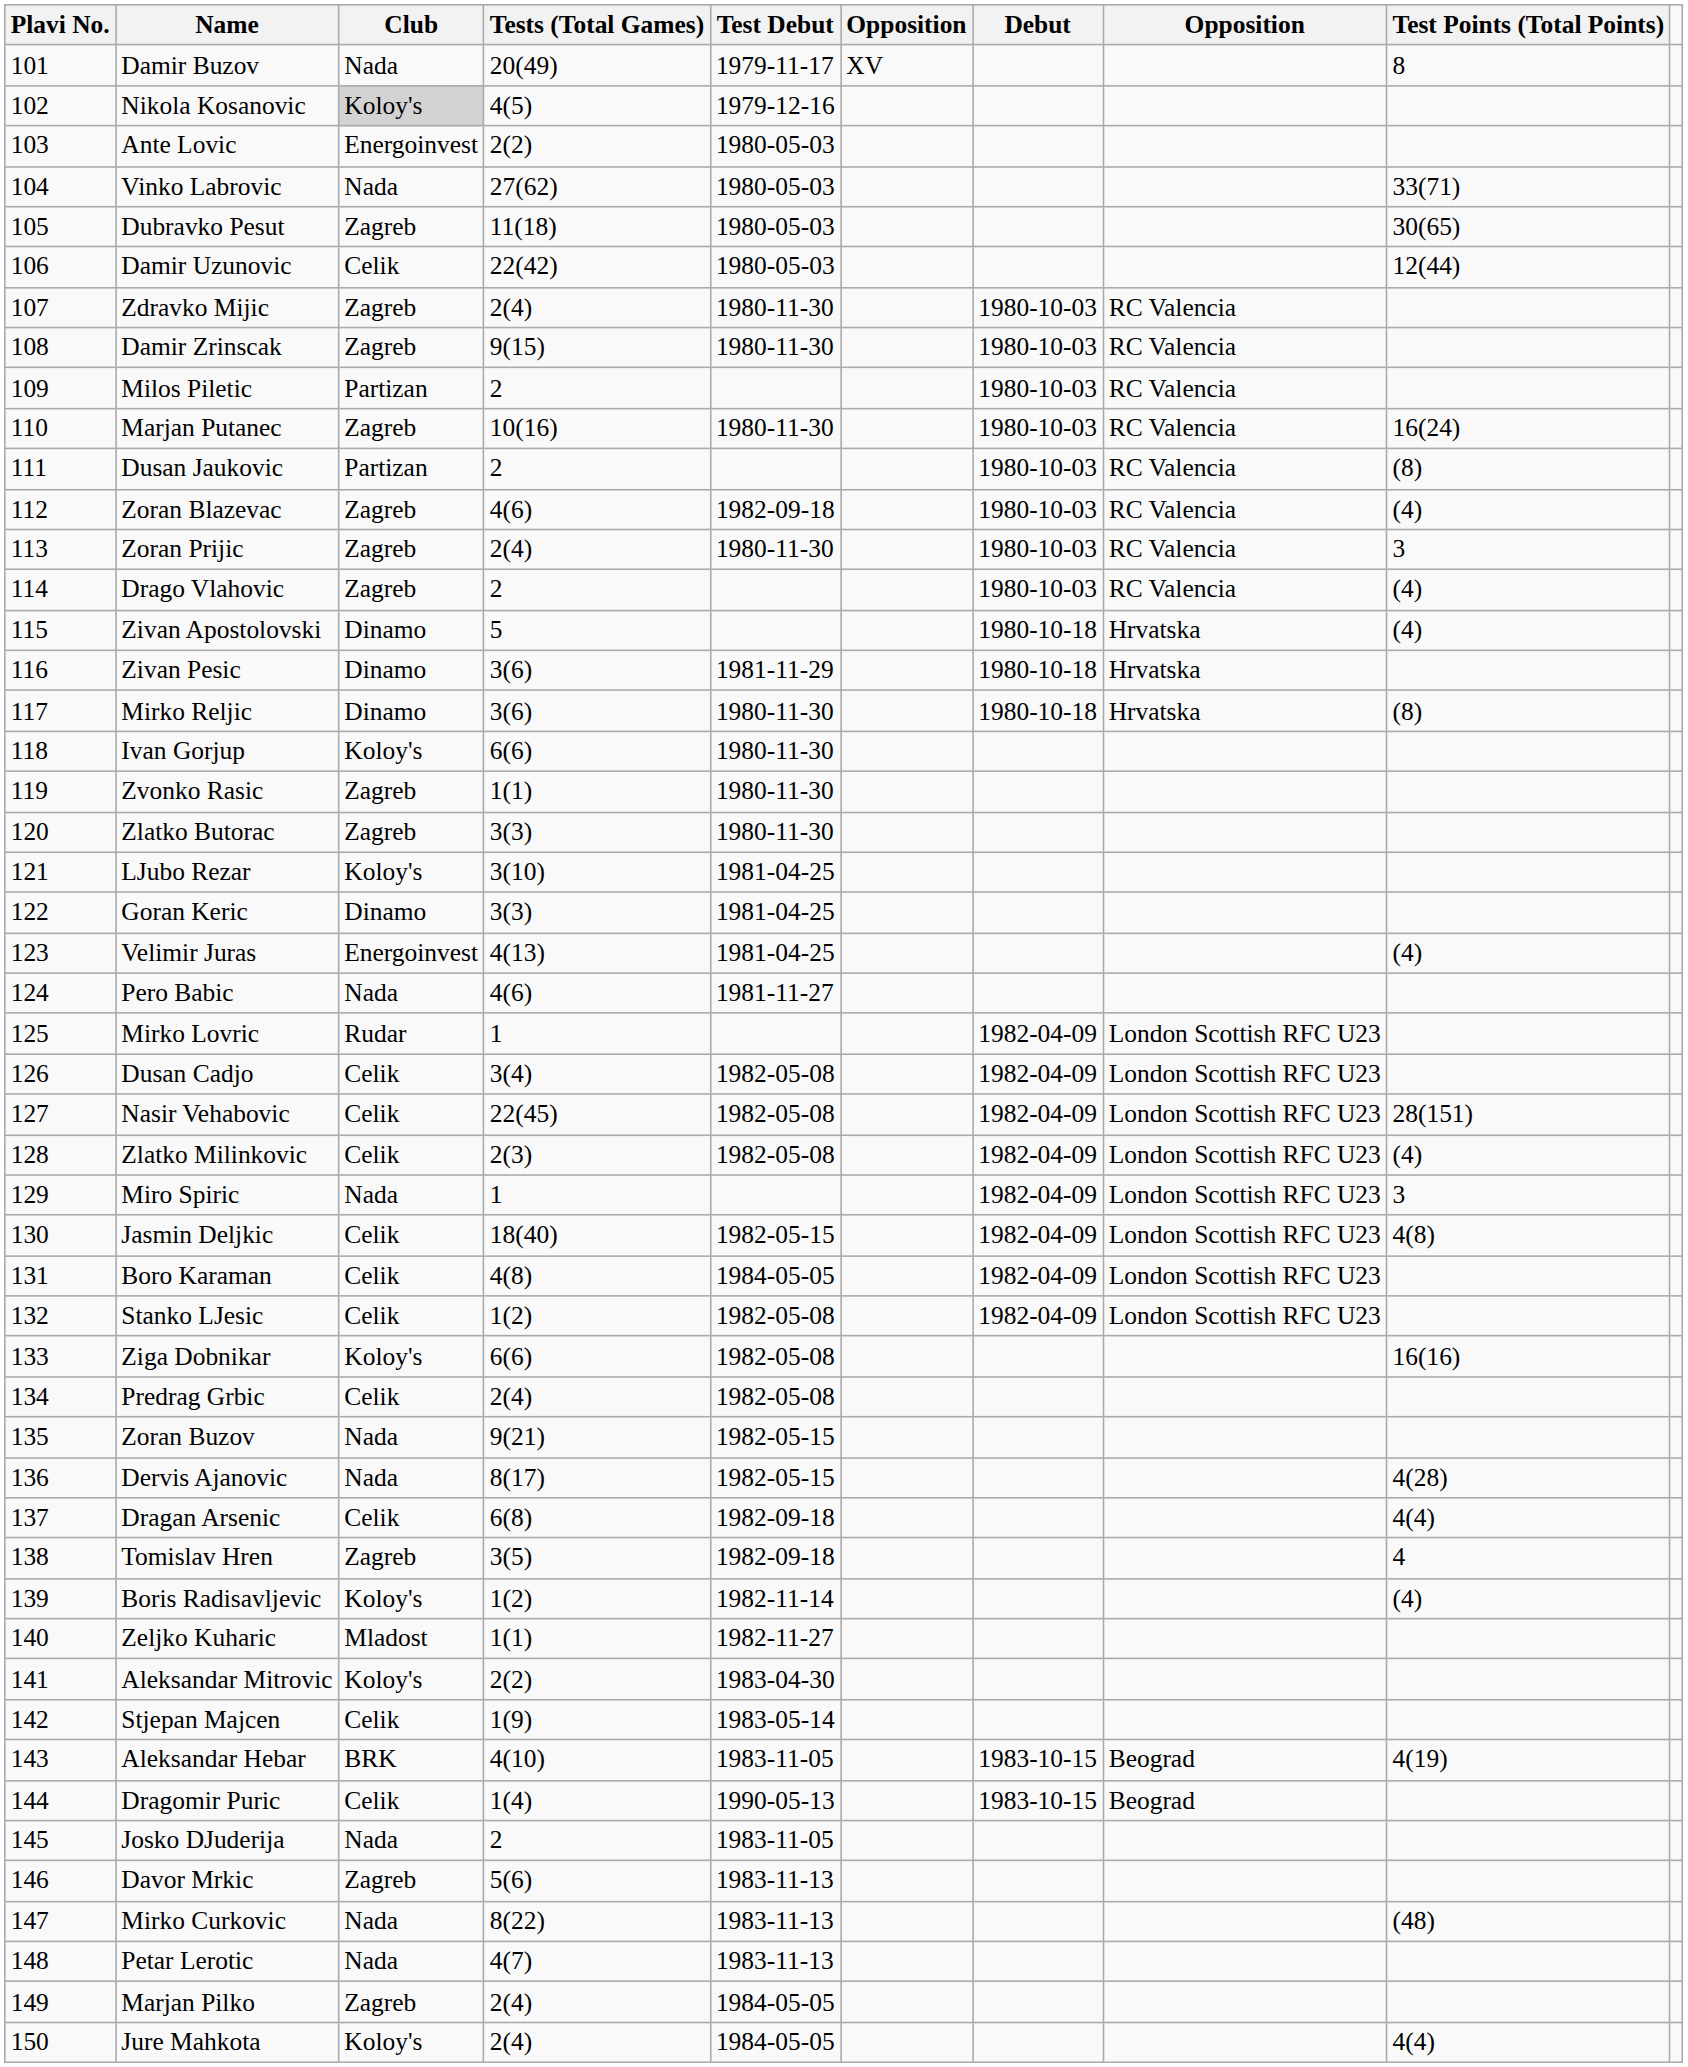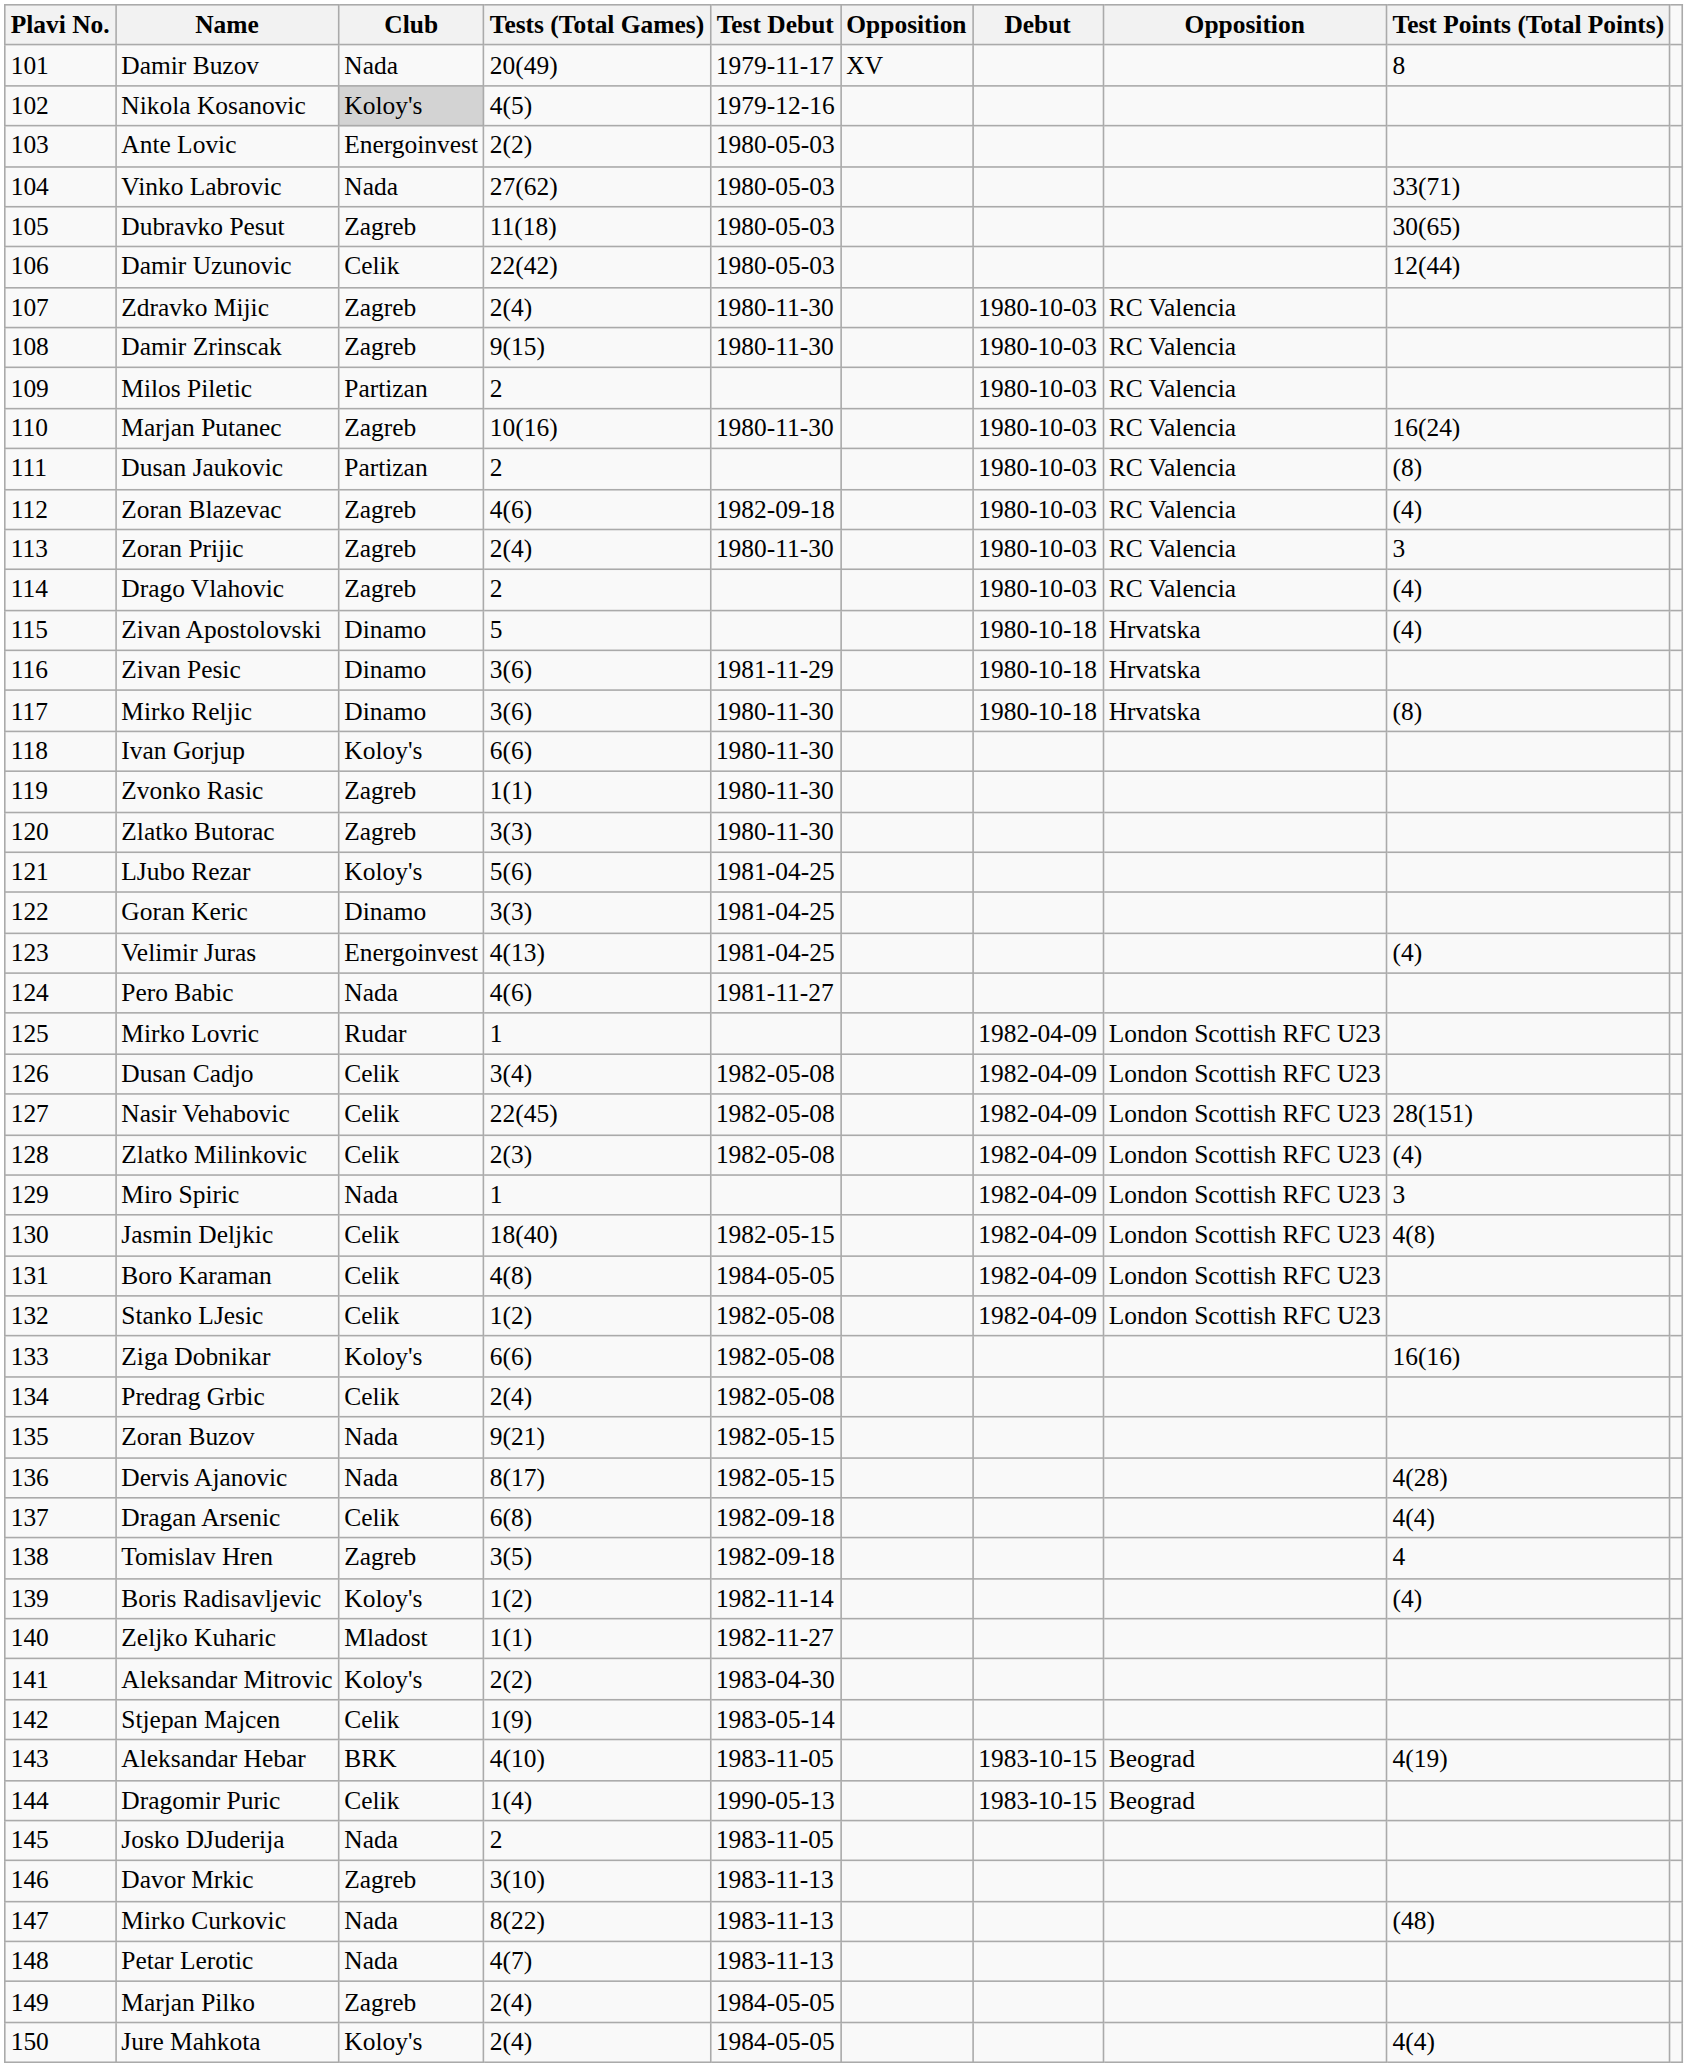LJubo Rezar | Tests (Total Games): 3(10) -> 5(6)
Davor Mrkic | Tests (Total Games): 5(6) -> 3(10)
